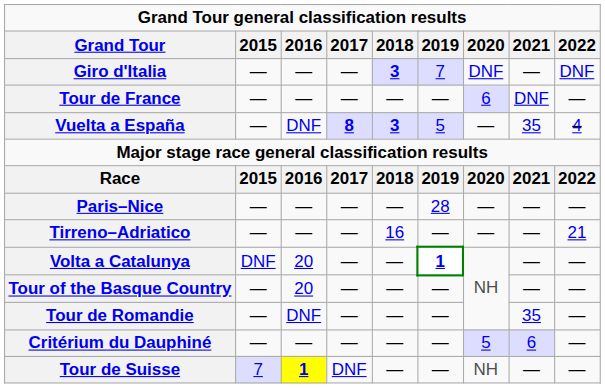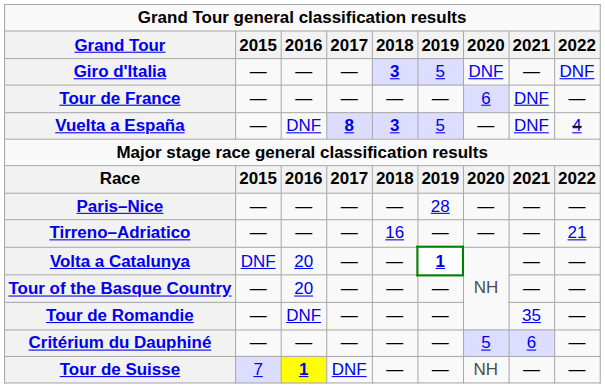Giro d'Italia | 2019: 7 -> 5
Vuelta a España | 2021: 35 -> DNF
